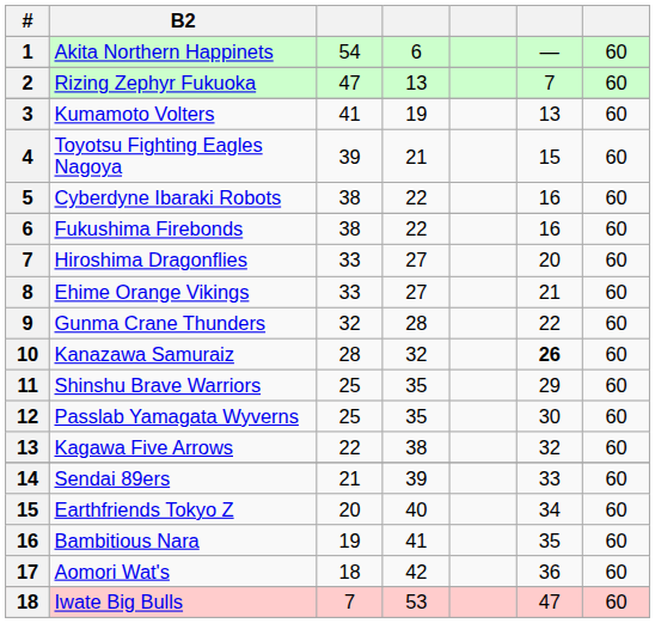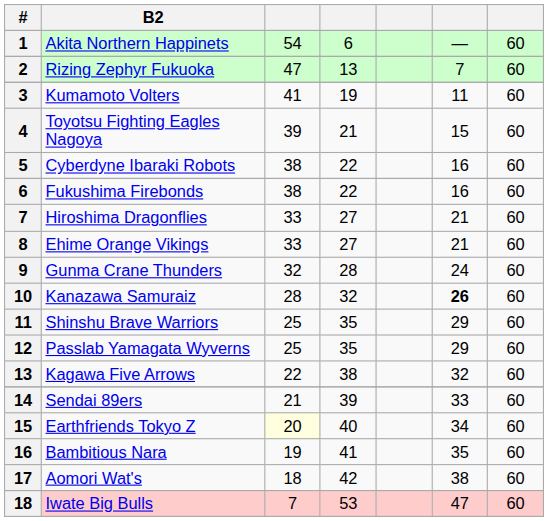Kumamoto Volters | column 6: 13 -> 11
Hiroshima Dragonflies | column 6: 20 -> 21
Gunma Crane Thunders | column 6: 22 -> 24
Passlab Yamagata Wyverns | column 6: 30 -> 29
Earthfriends Tokyo Z | column 3: no background -> lightyellow background
Aomori Wat's | column 6: 36 -> 38
